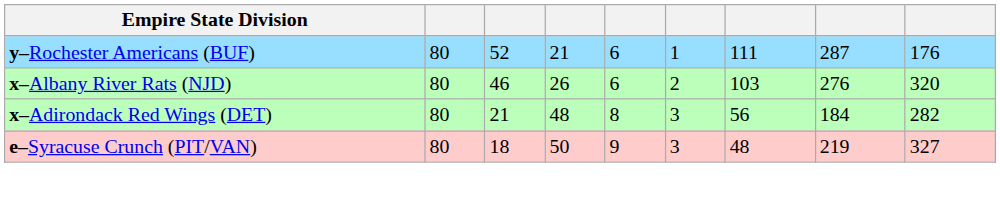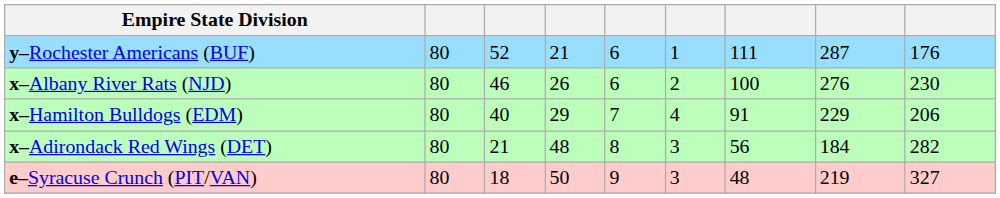x–Albany River Rats (NJD) | column 7: 103 -> 100
x–Albany River Rats (NJD) | column 9: 320 -> 230
+ row: x–Hamilton Bulldogs (EDM) | 80 | 40 | 29 | 7 | 4 | 91 | 229 | 206
